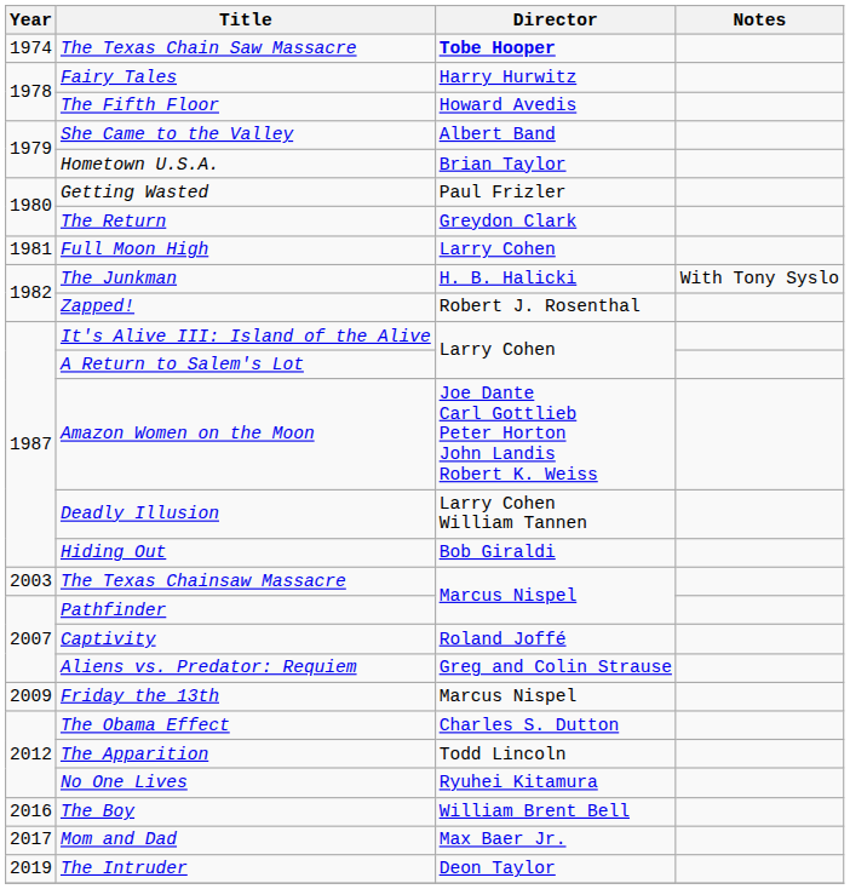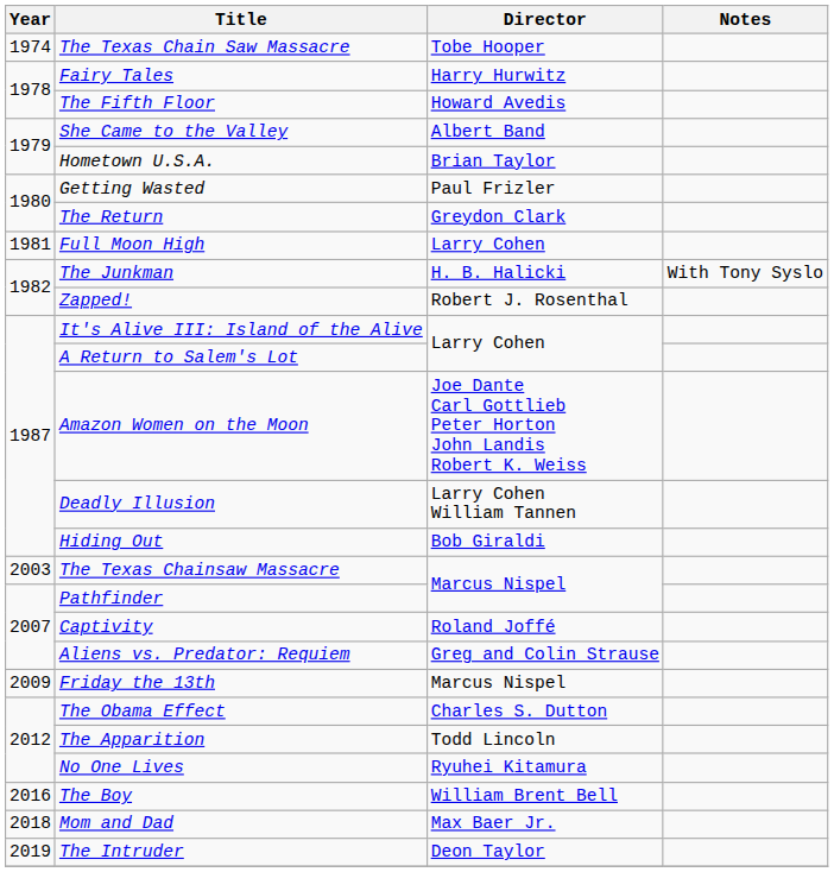The Texas Chain Saw Massacre | Director: bold -> normal
Mom and Dad | Year: 2017 -> 2018
